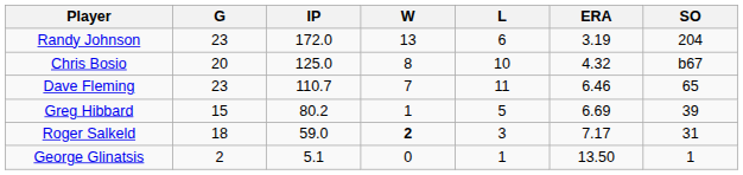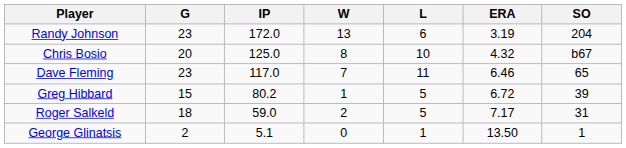Dave Fleming | IP: 110.7 -> 117.0
Greg Hibbard | ERA: 6.69 -> 6.72
Roger Salkeld | W: bold -> normal
Roger Salkeld | L: 3 -> 5
